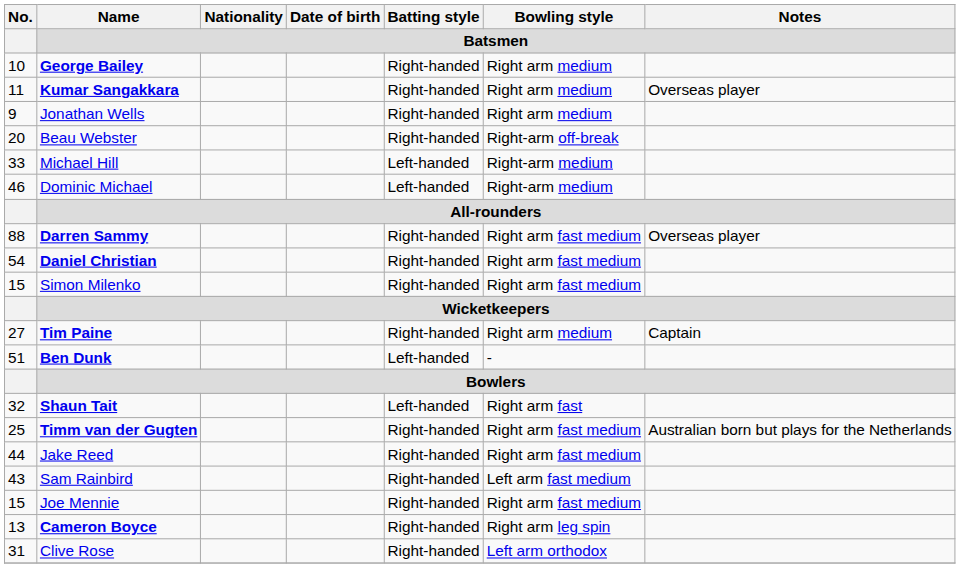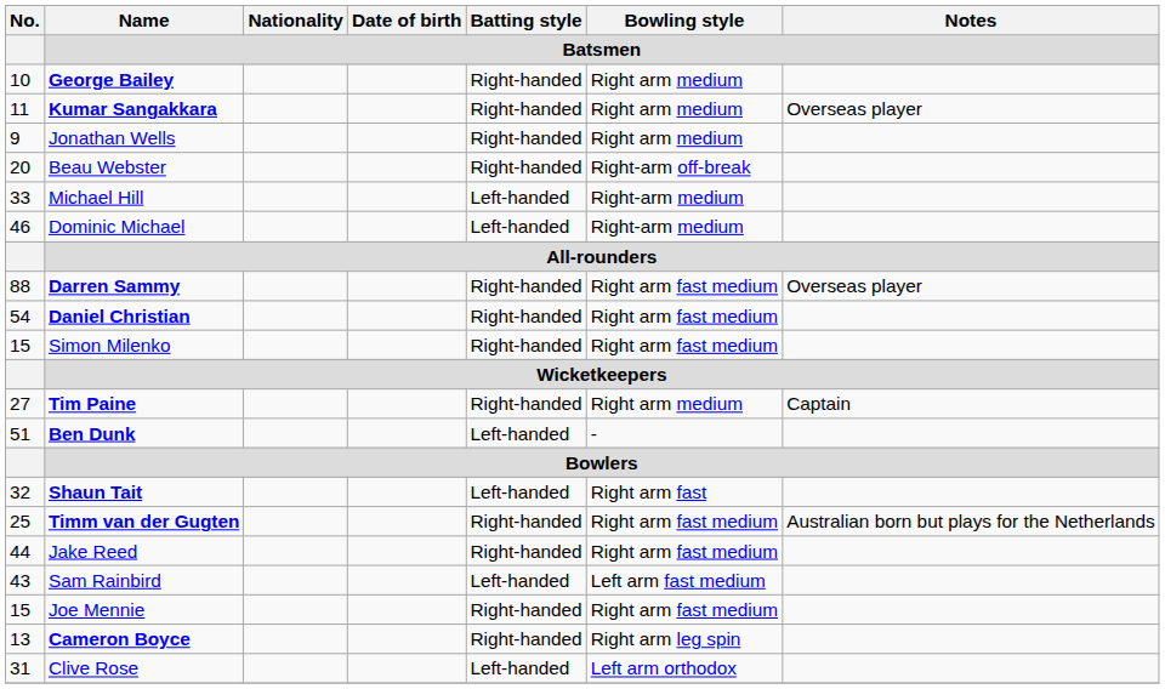Sam Rainbird | Batting style / Batsmen: Right-handed -> Left-handed
Clive Rose | Batting style / Batsmen: Right-handed -> Left-handed
